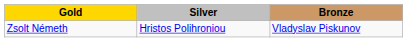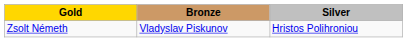columns swapped: Silver <-> Bronze
